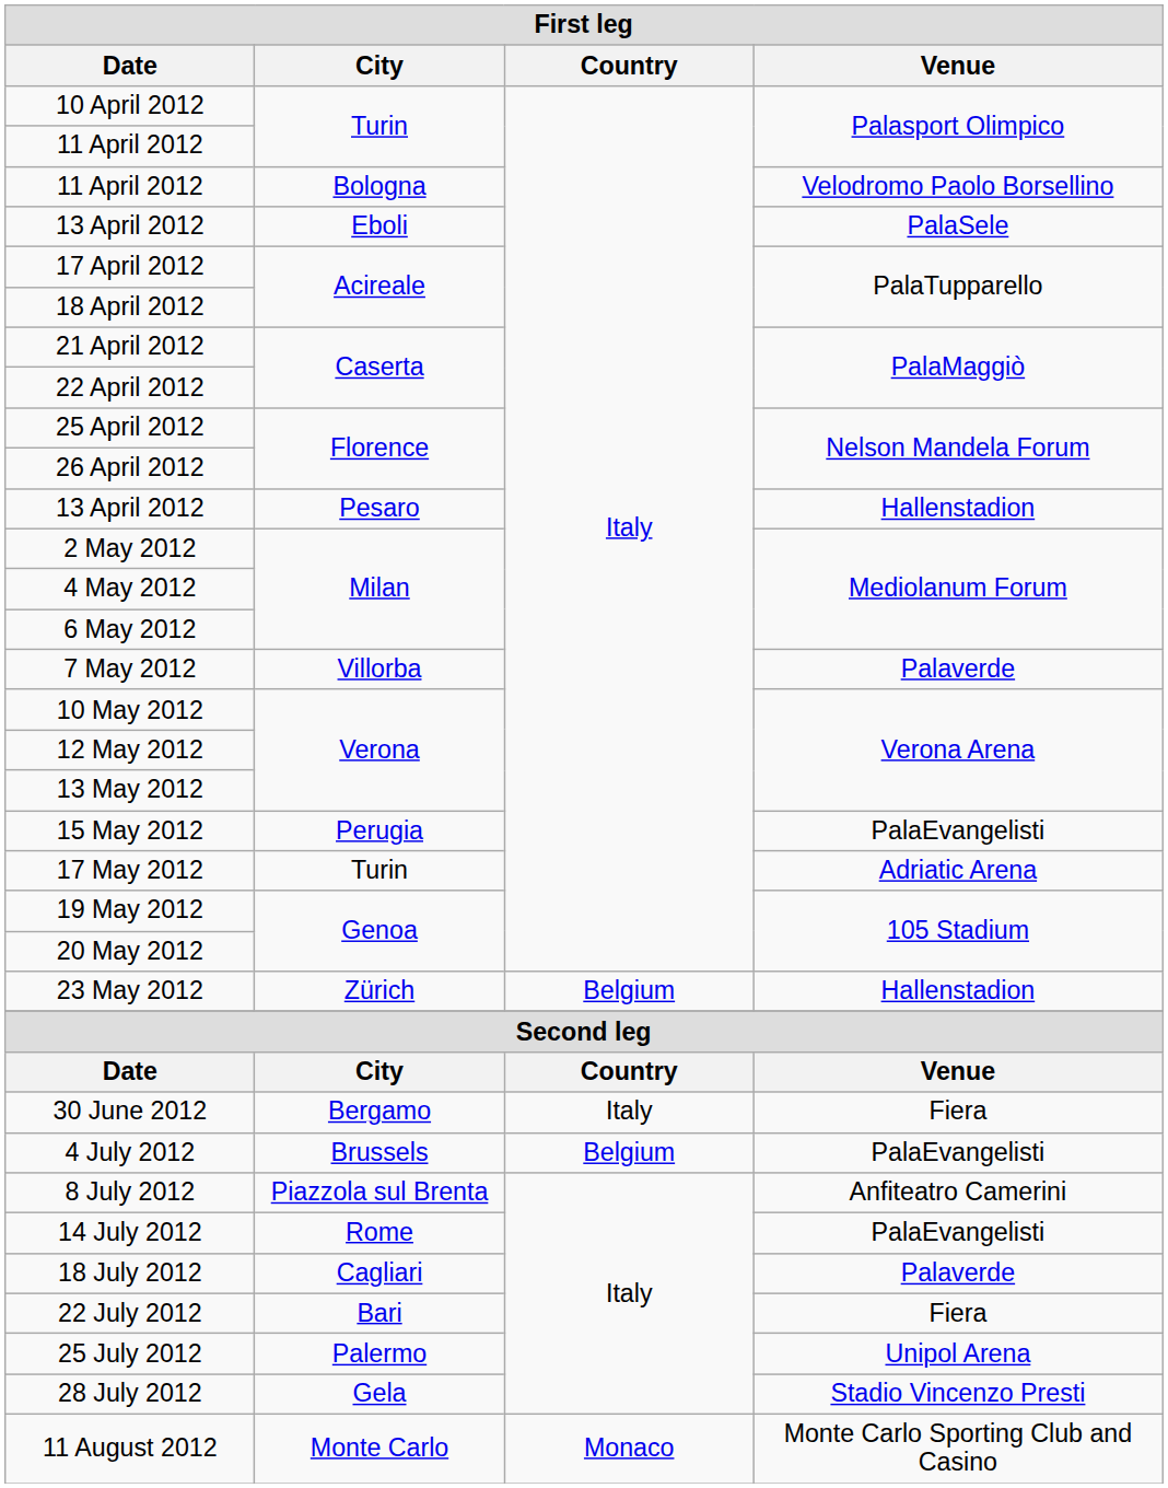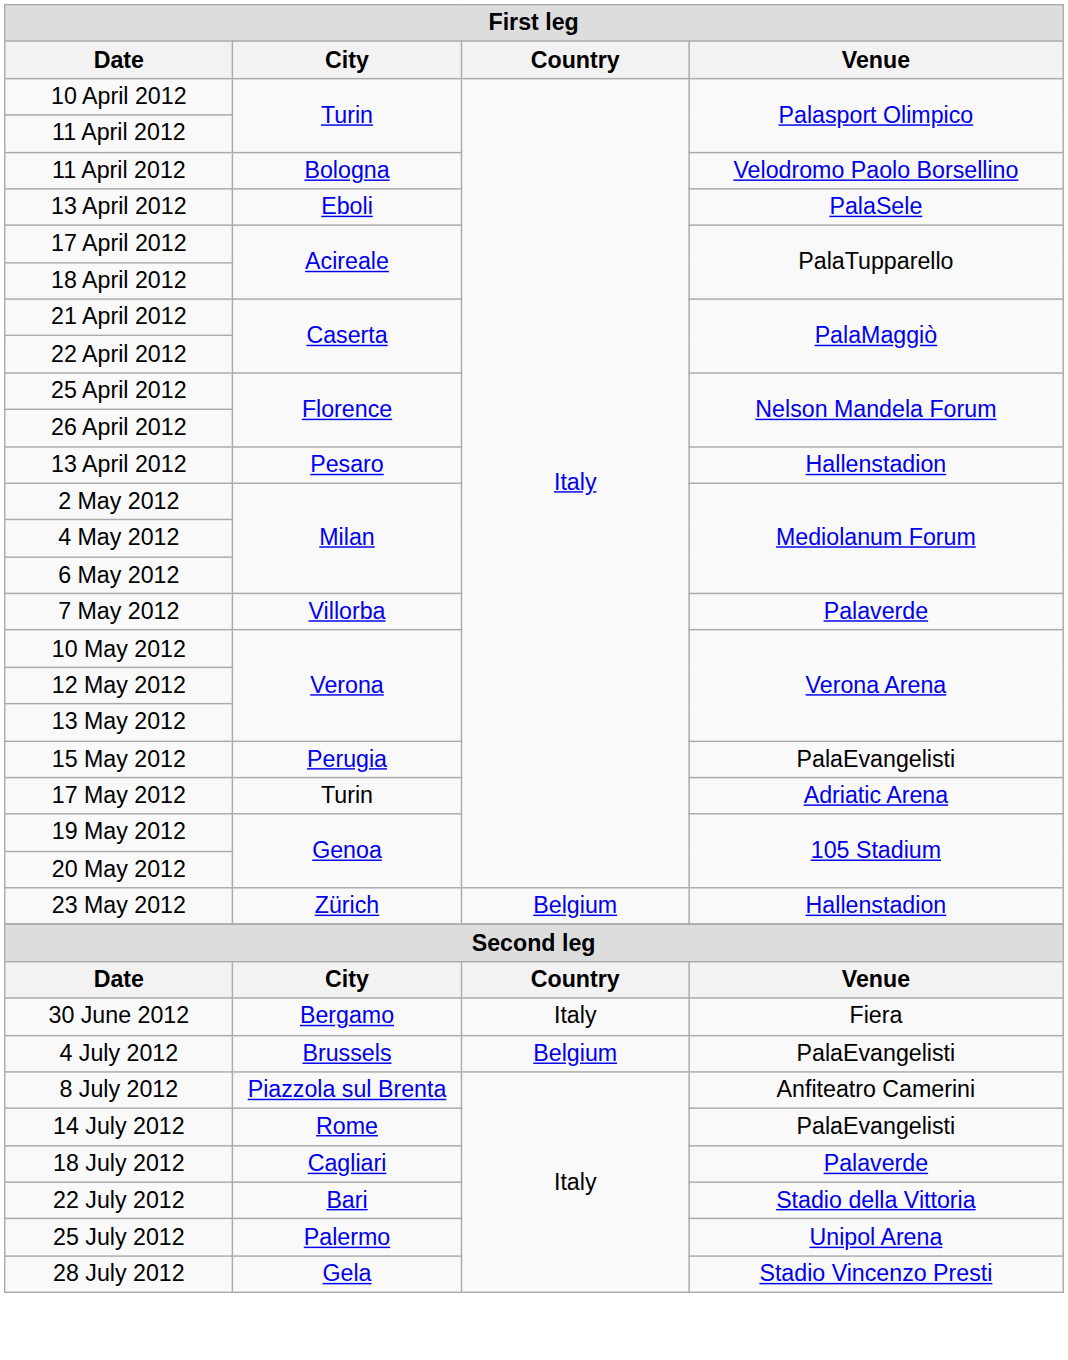22 July 2012 | Venue: Fiera -> Stadio della Vittoria
- row: 11 August 2012 | Monte Carlo | Monaco | Monte Carlo Sporting Club and Casino
